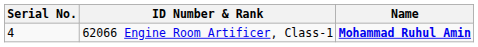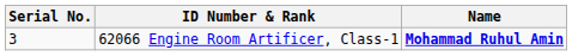62066 Engine Room Artificer, Class-1 | Serial No.: 4 -> 3
